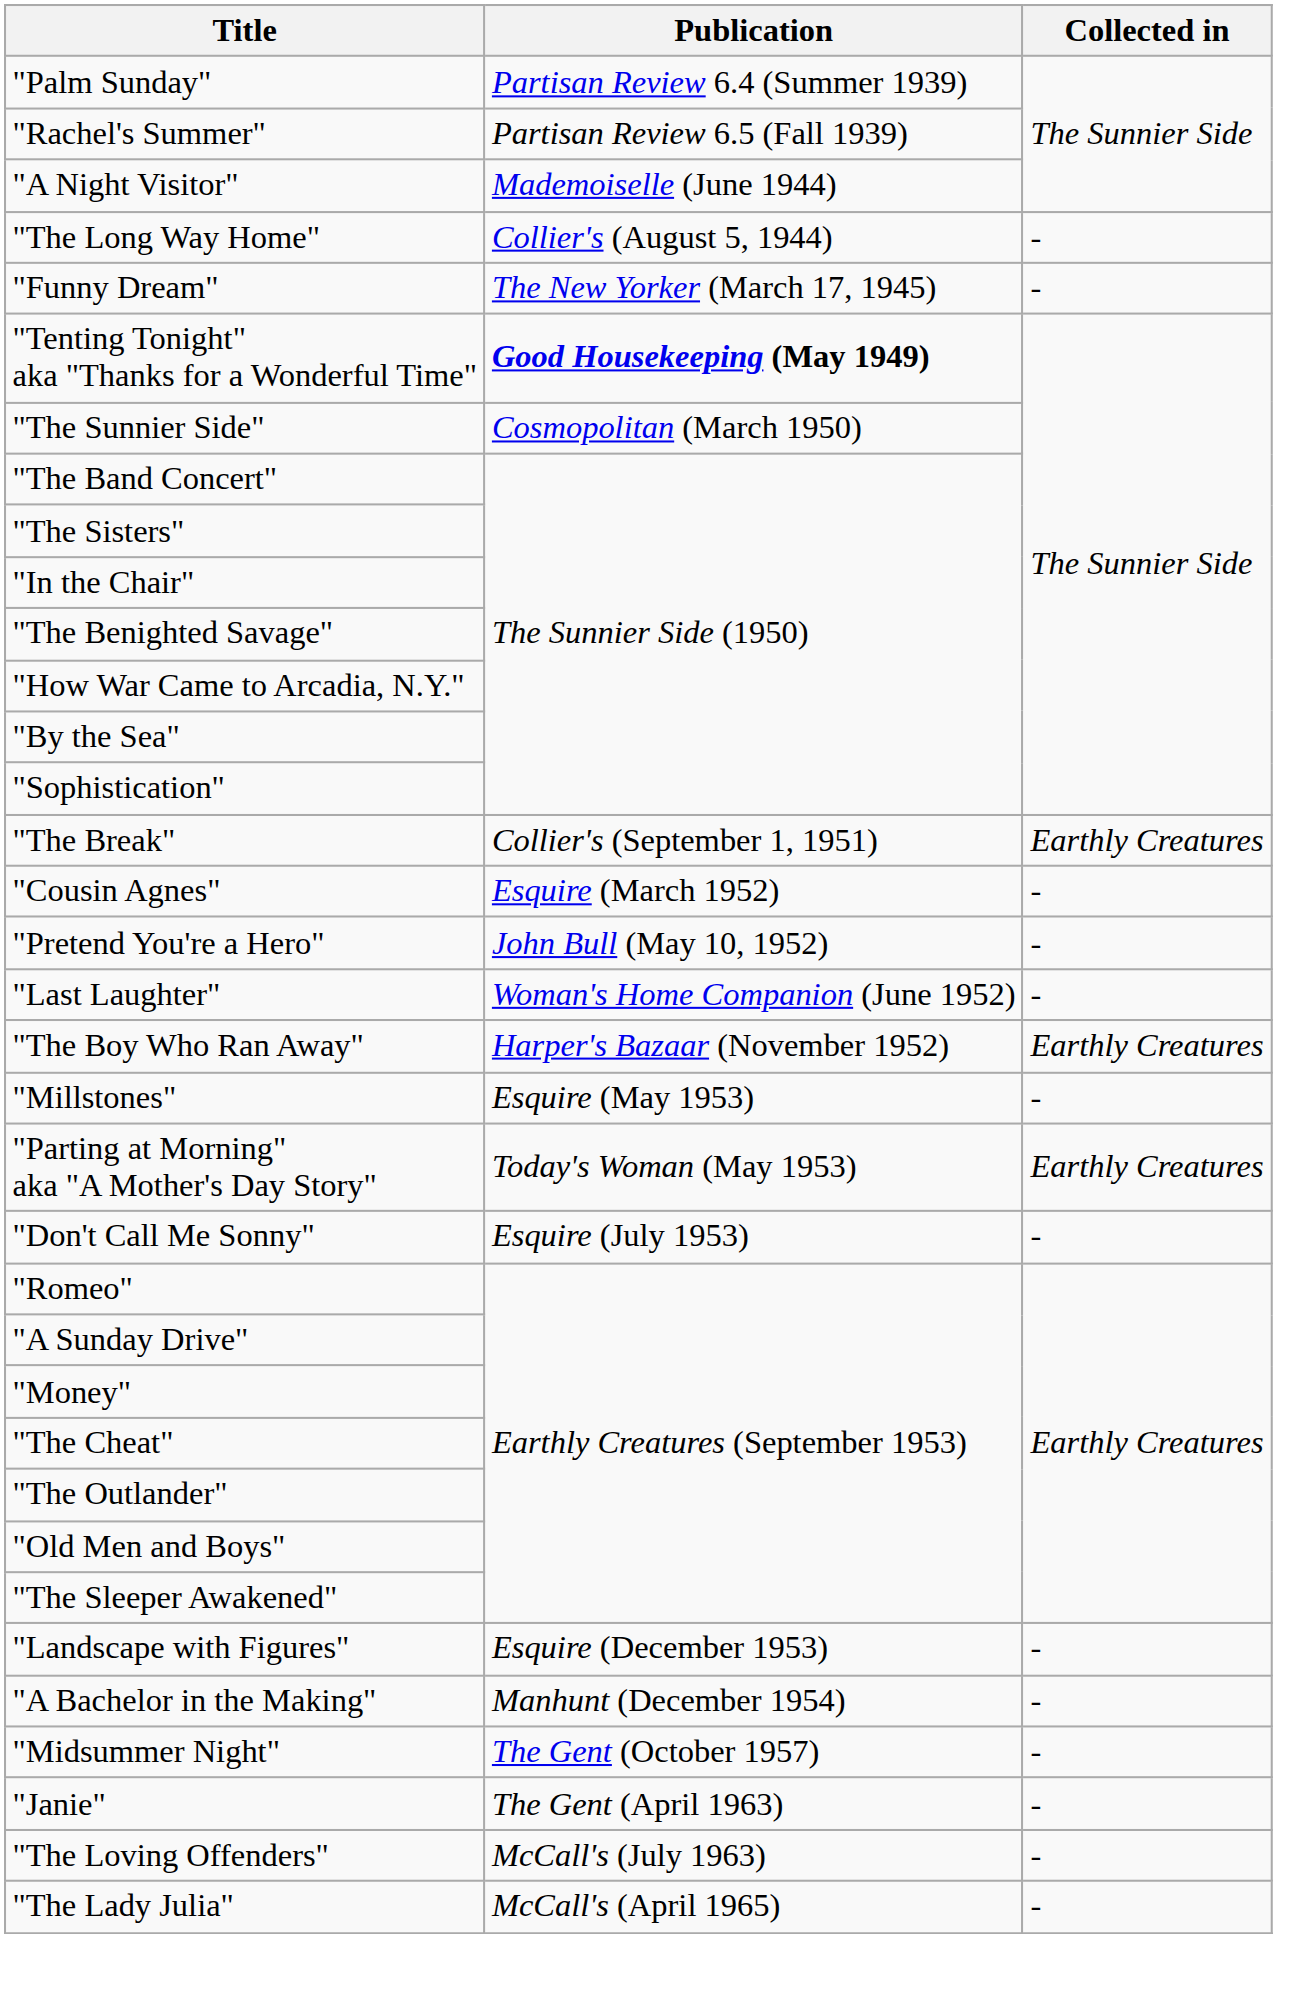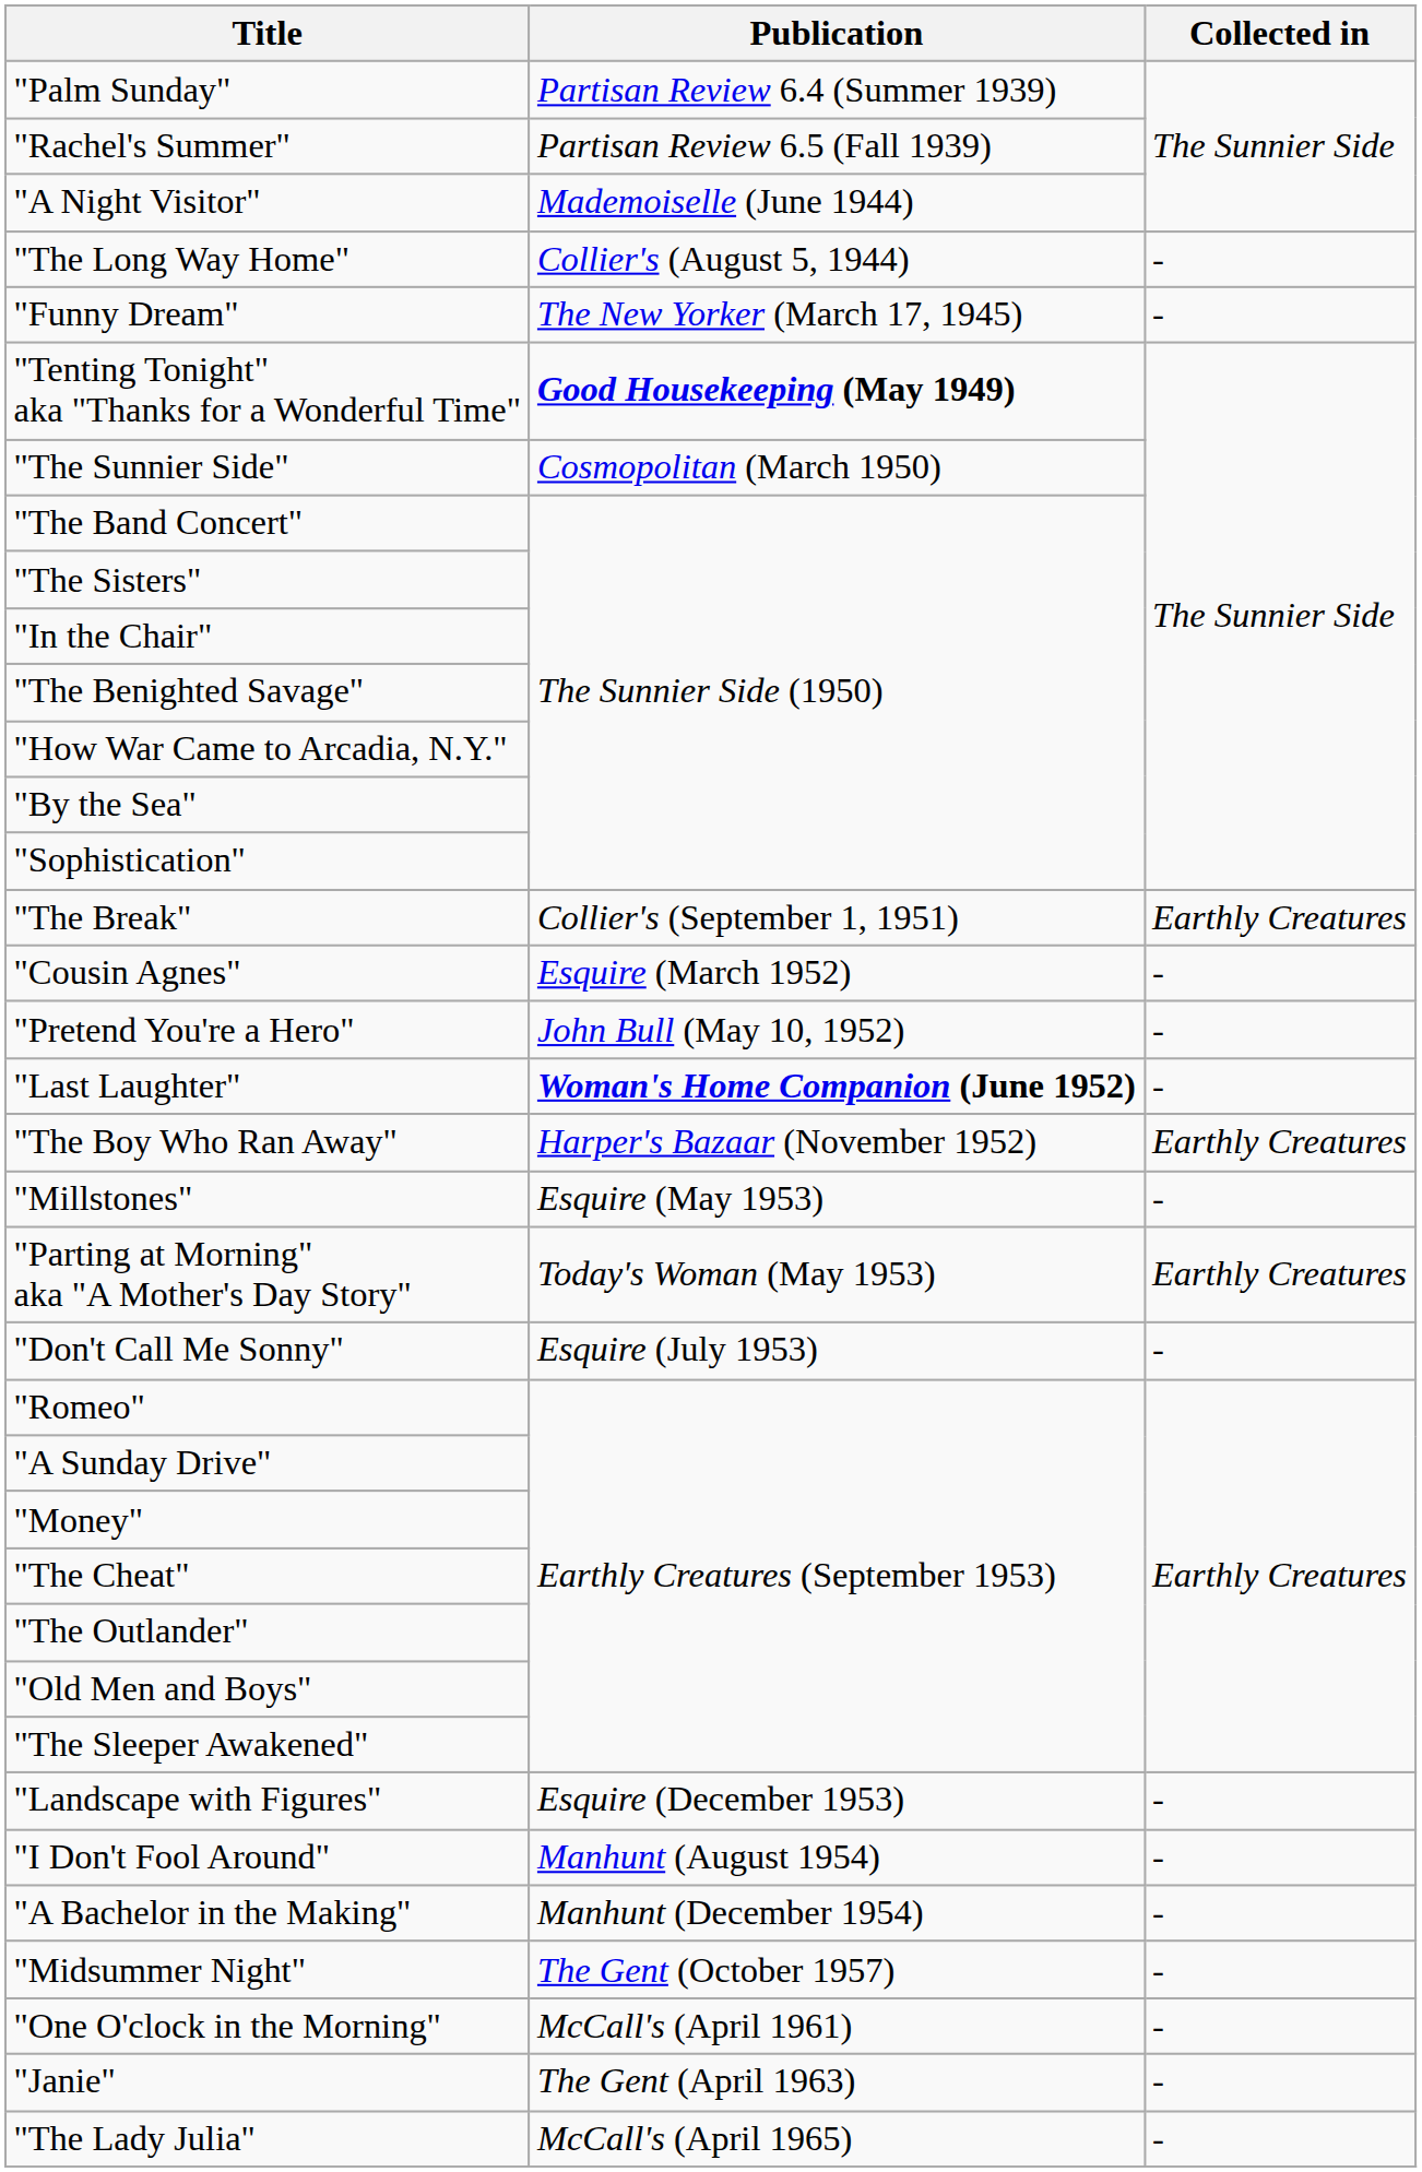"Last Laughter" | Publication: normal -> bold
+ row: "I Don't Fool Around" | Manhunt (August 1954) | -
+ row: "One O'clock in the Morning" | McCall's (April 1961) | -
- row: "The Loving Offenders" | McCall's (July 1963) | -
